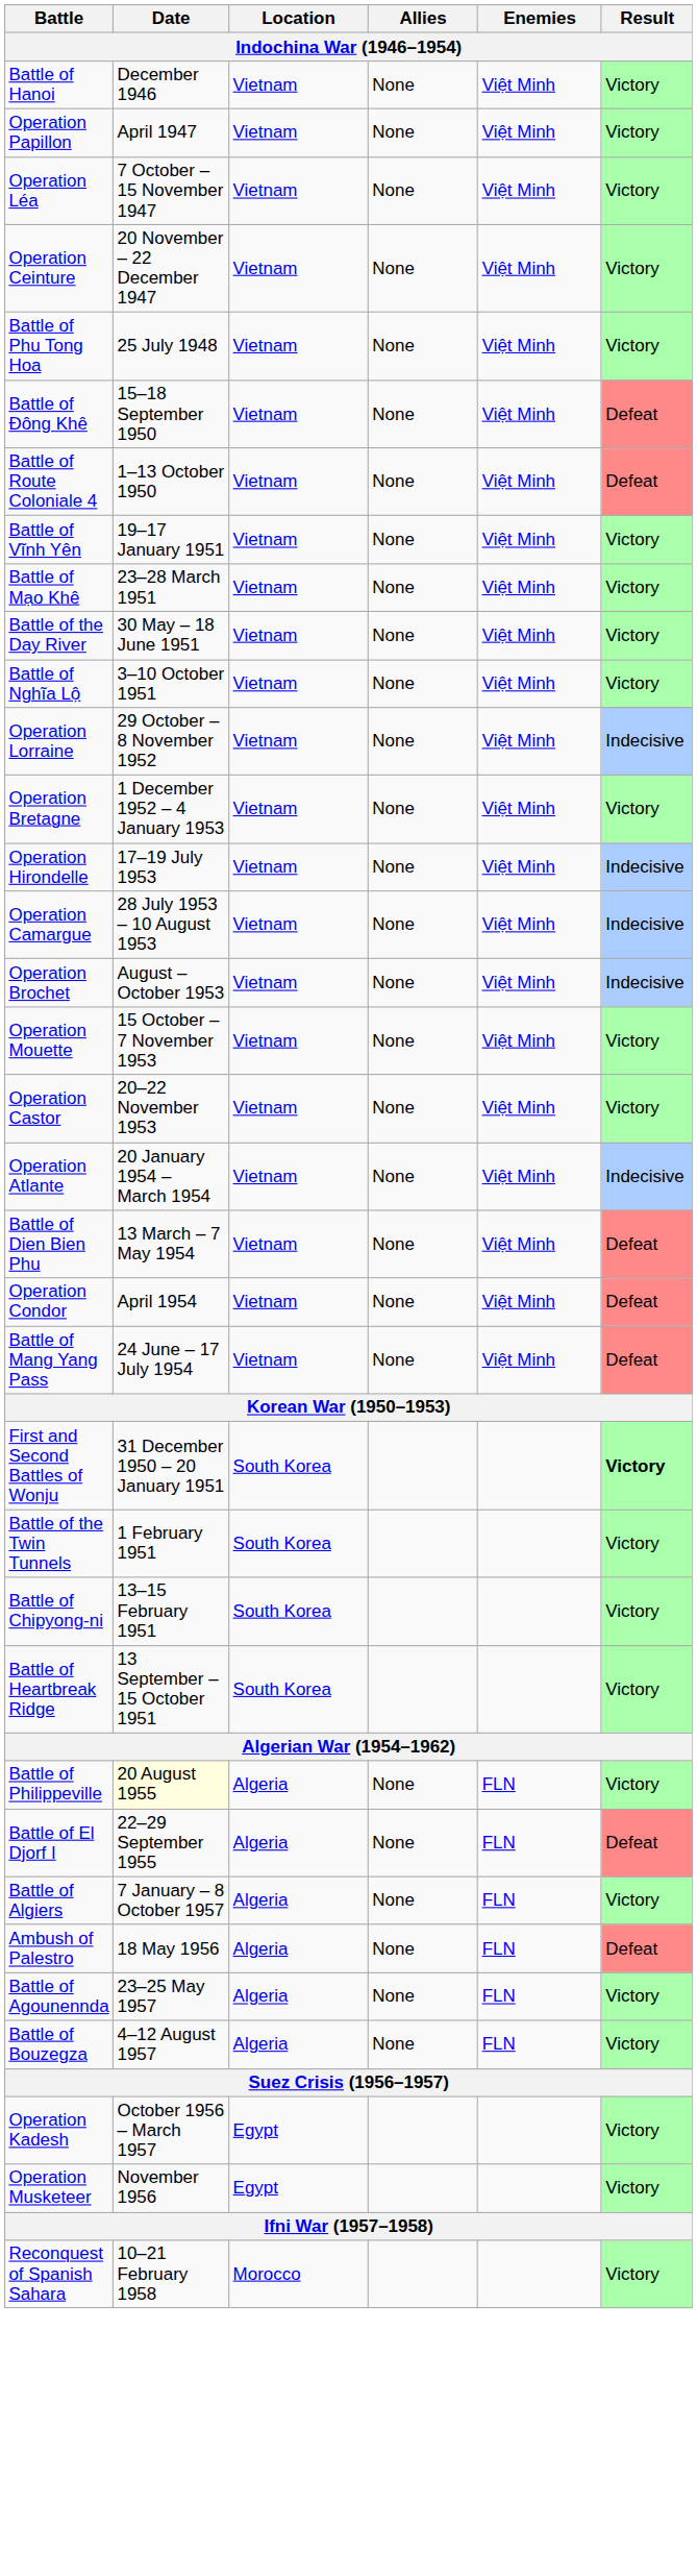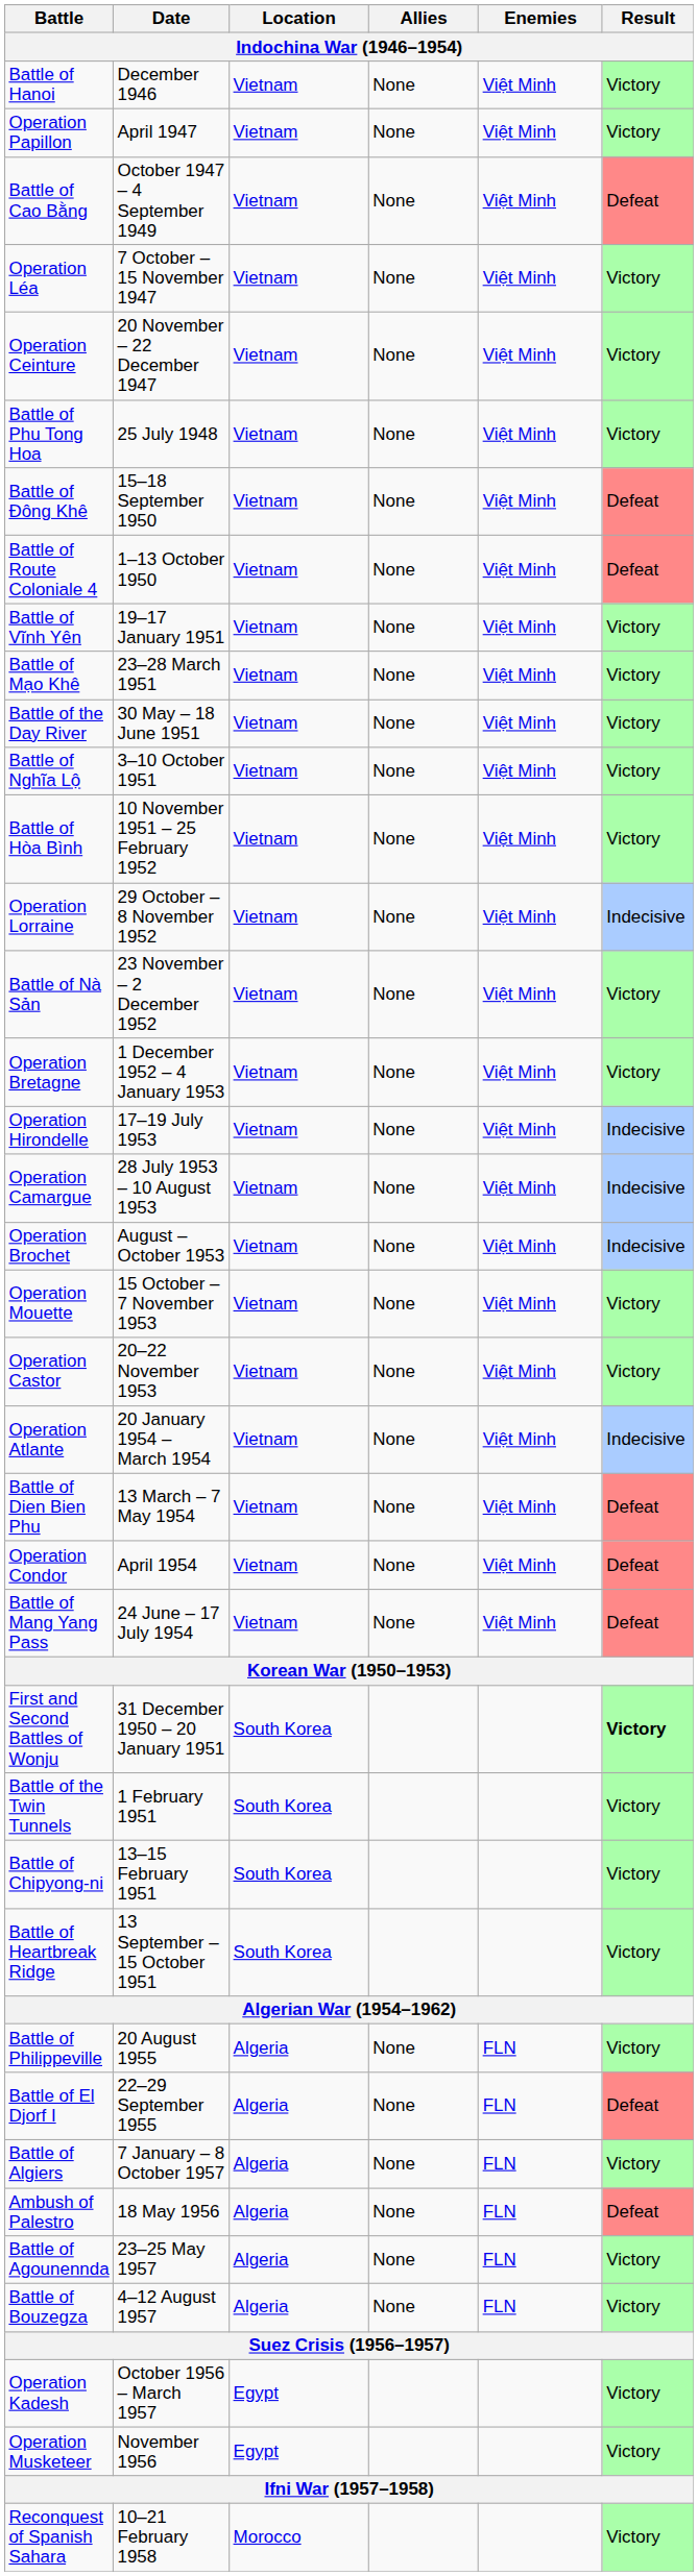+ row: Battle of Cao Bằng | October 1947 – 4 September 1949 | Vietnam | None | Việt Minh | Defeat
+ row: Battle of Hòa Bình | 10 November 1951 – 25 February 1952 | Vietnam | None | Việt Minh | Victory
+ row: Battle of Nà Sản | 23 November – 2 December 1952 | Vietnam | None | Việt Minh | Victory
Battle of Philippeville | Date: lightyellow background -> no background
